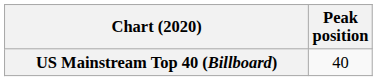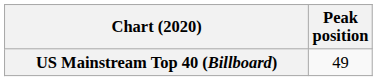US Mainstream Top 40 (Billboard) | Peak position: 40 -> 49
